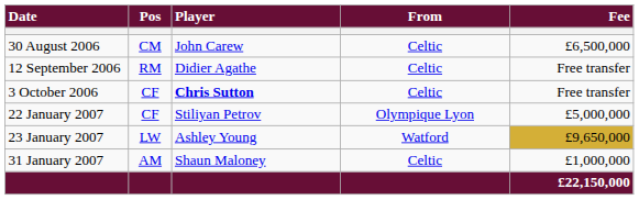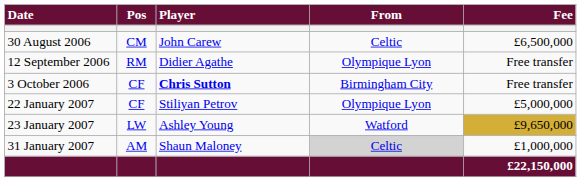12 September 2006 | From: Celtic -> Olympique Lyon
3 October 2006 | From: Celtic -> Birmingham City
31 January 2007 | From: no background -> lightgrey background
